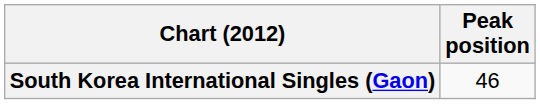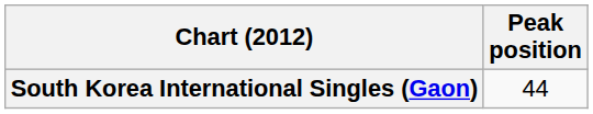South Korea International Singles (Gaon) | Peak position: 46 -> 44
